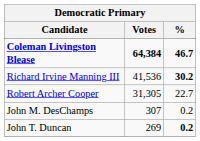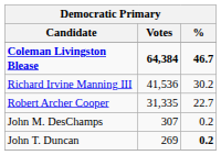Richard Irvine Manning III | %: bold -> normal
Robert Archer Cooper | Votes: 31,305 -> 31,335
